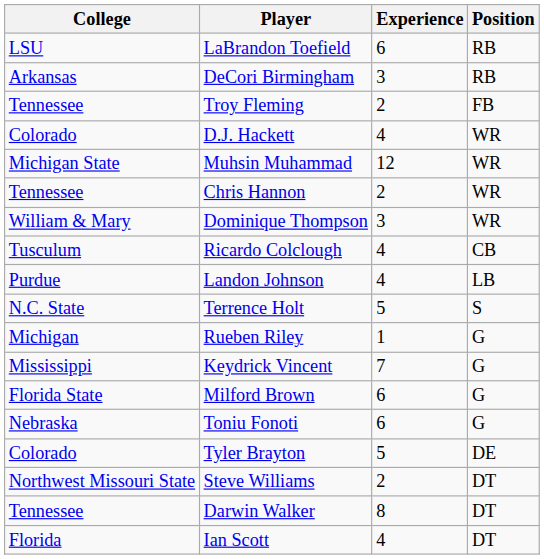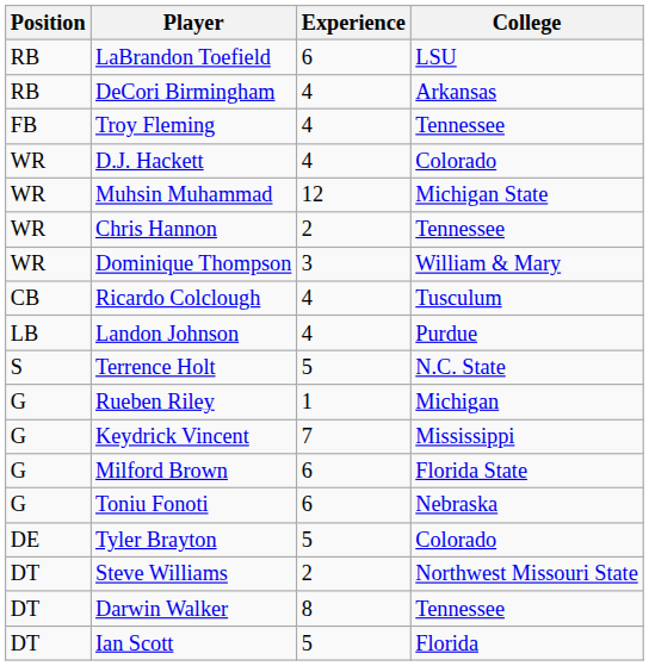columns swapped: Position <-> College
DeCori Birmingham | Experience: 3 -> 4
Troy Fleming | Experience: 2 -> 4
Ian Scott | Experience: 4 -> 5
